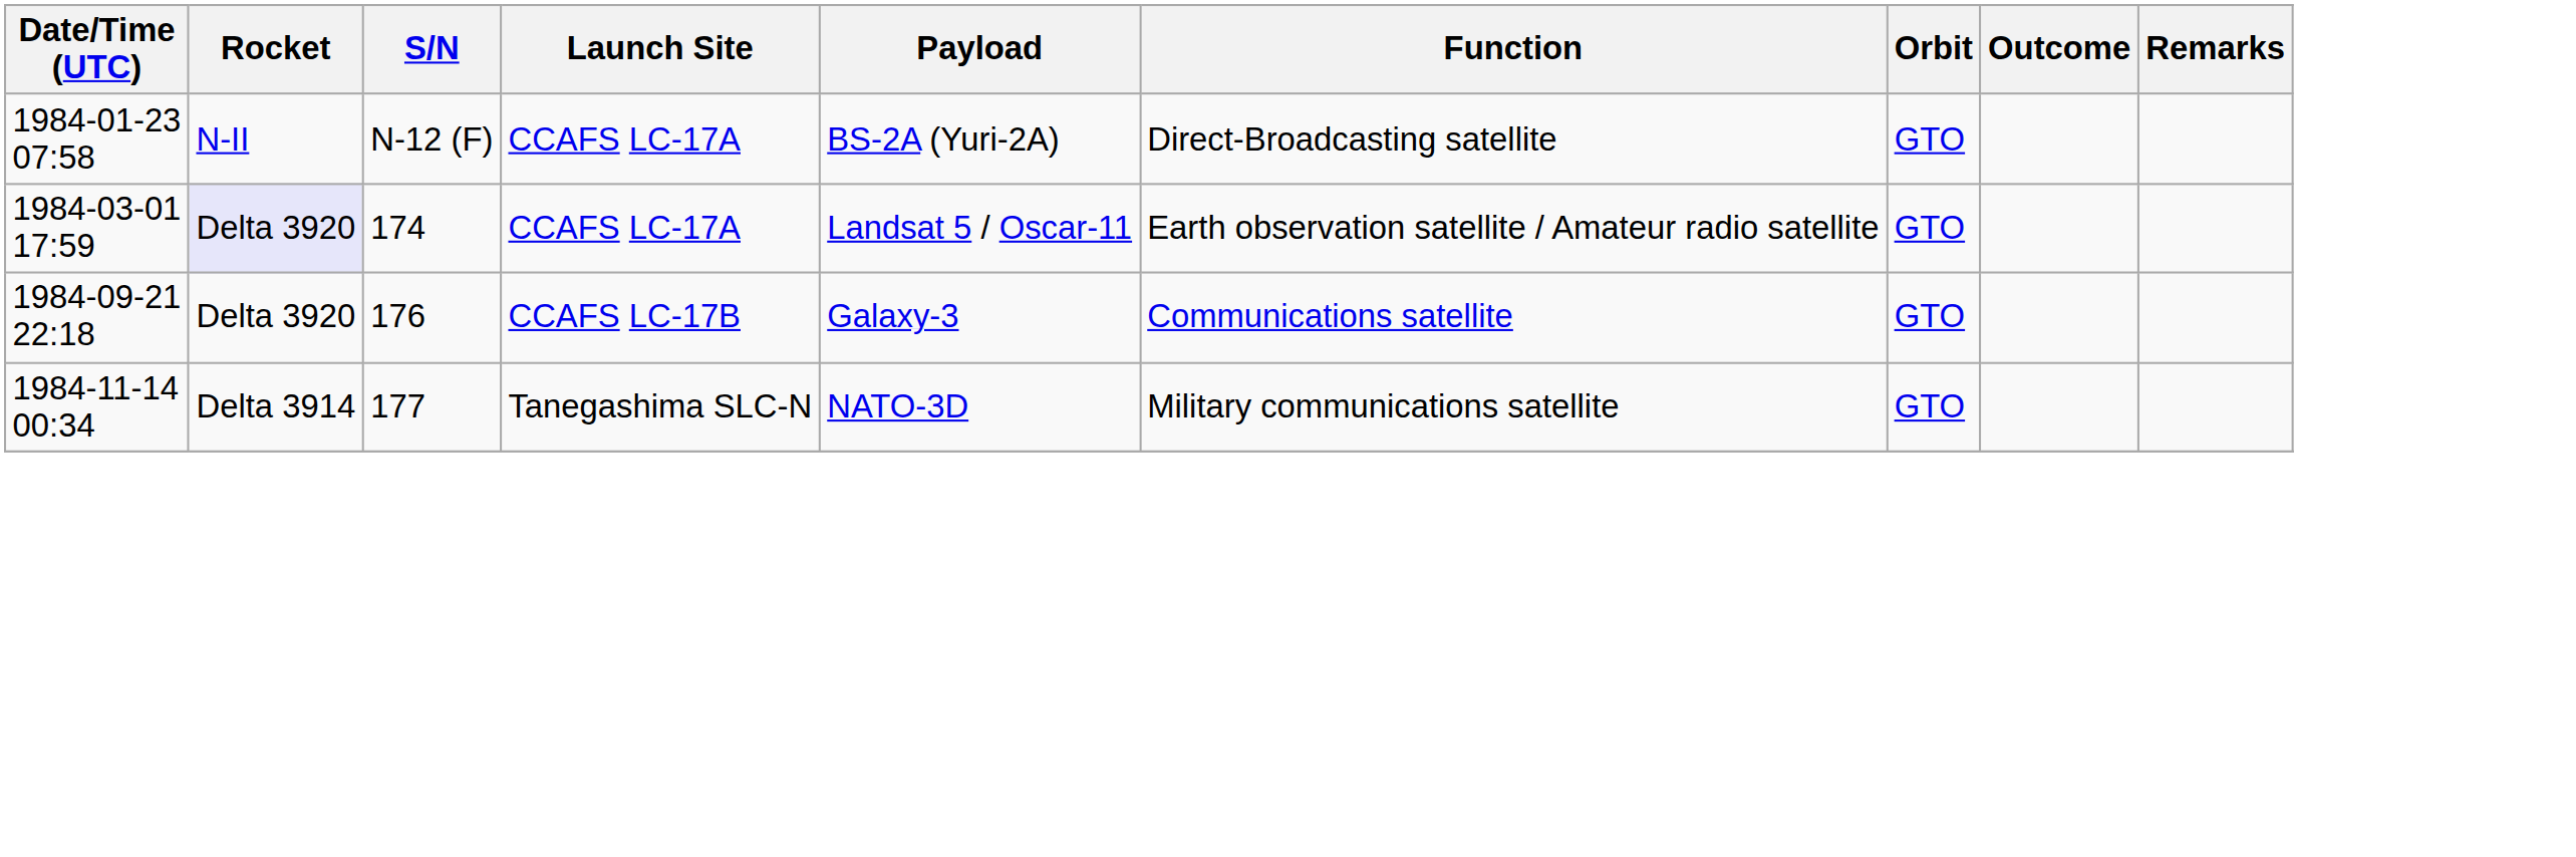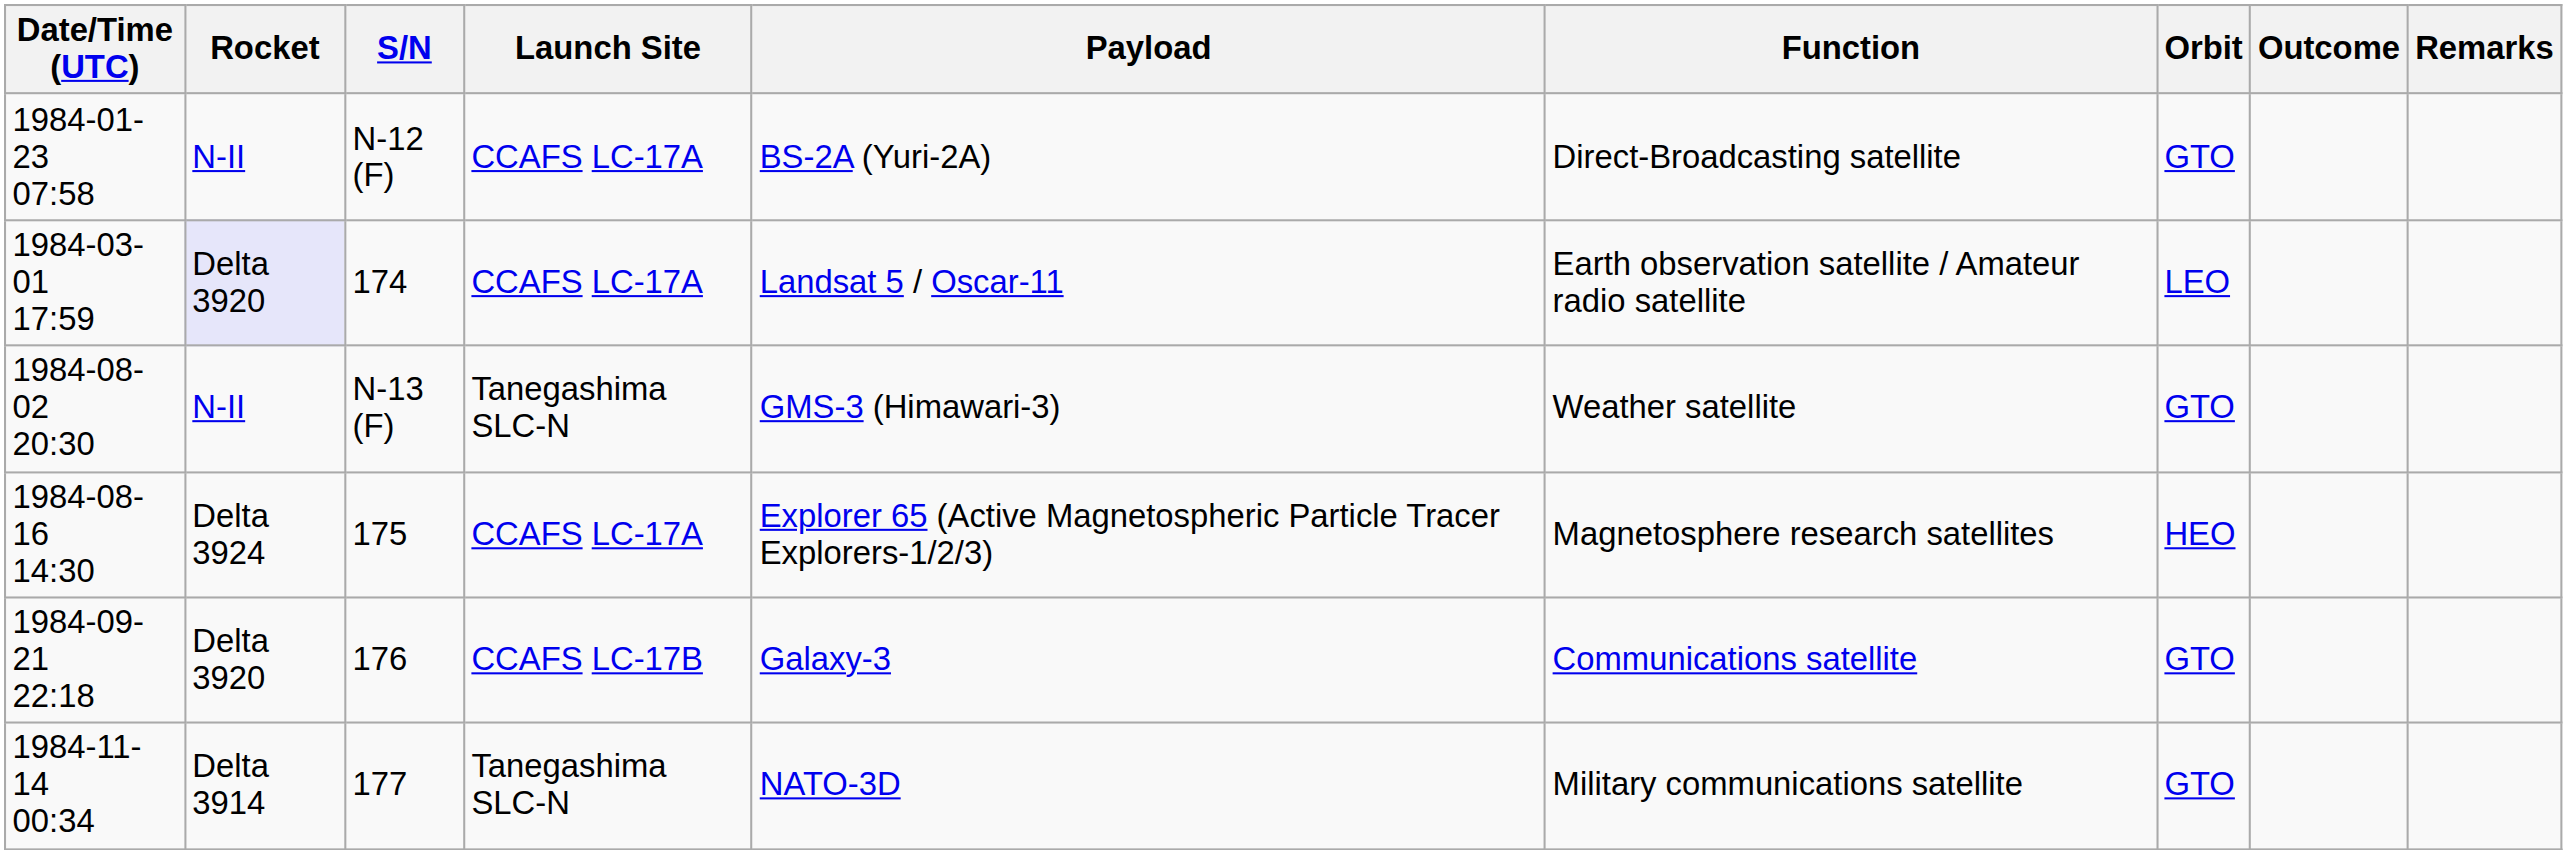1984-03-01 17:59 | Orbit: GTO -> LEO
+ row: 1984-08-02 20:30 | N-II | N-13 (F) | Tanegashima SLC-N | GMS-3 (Himawari-3) | Weather satellite | GTO
+ row: 1984-08-16 14:30 | Delta 3924 | 175 | CCAFS LC-17A | Explorer 65 (Active Magnetospheric Particle Tracer Explorers-1/2/3) | Magnetosphere research satellites | HEO
